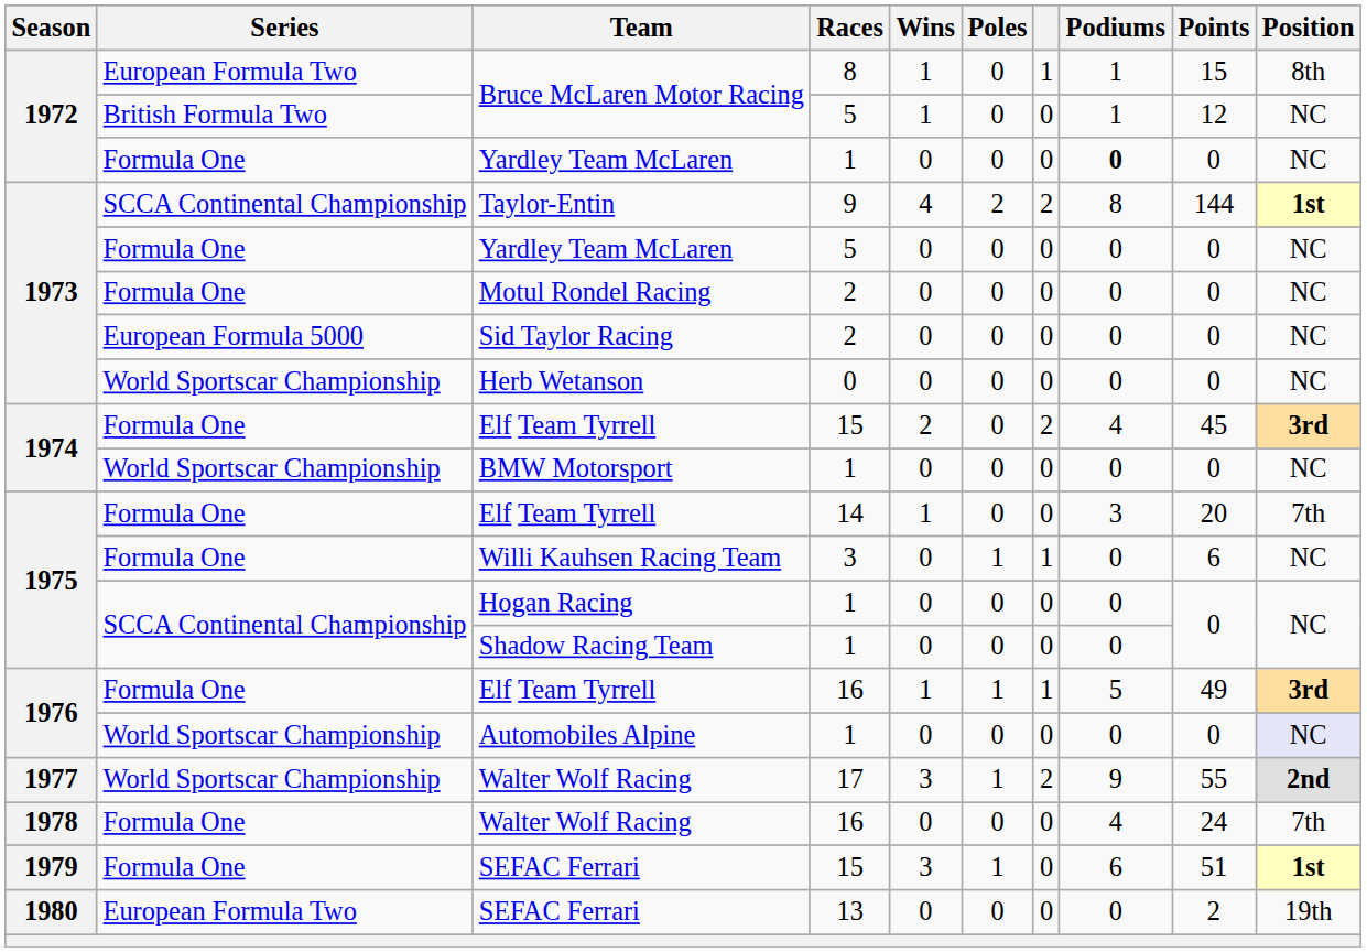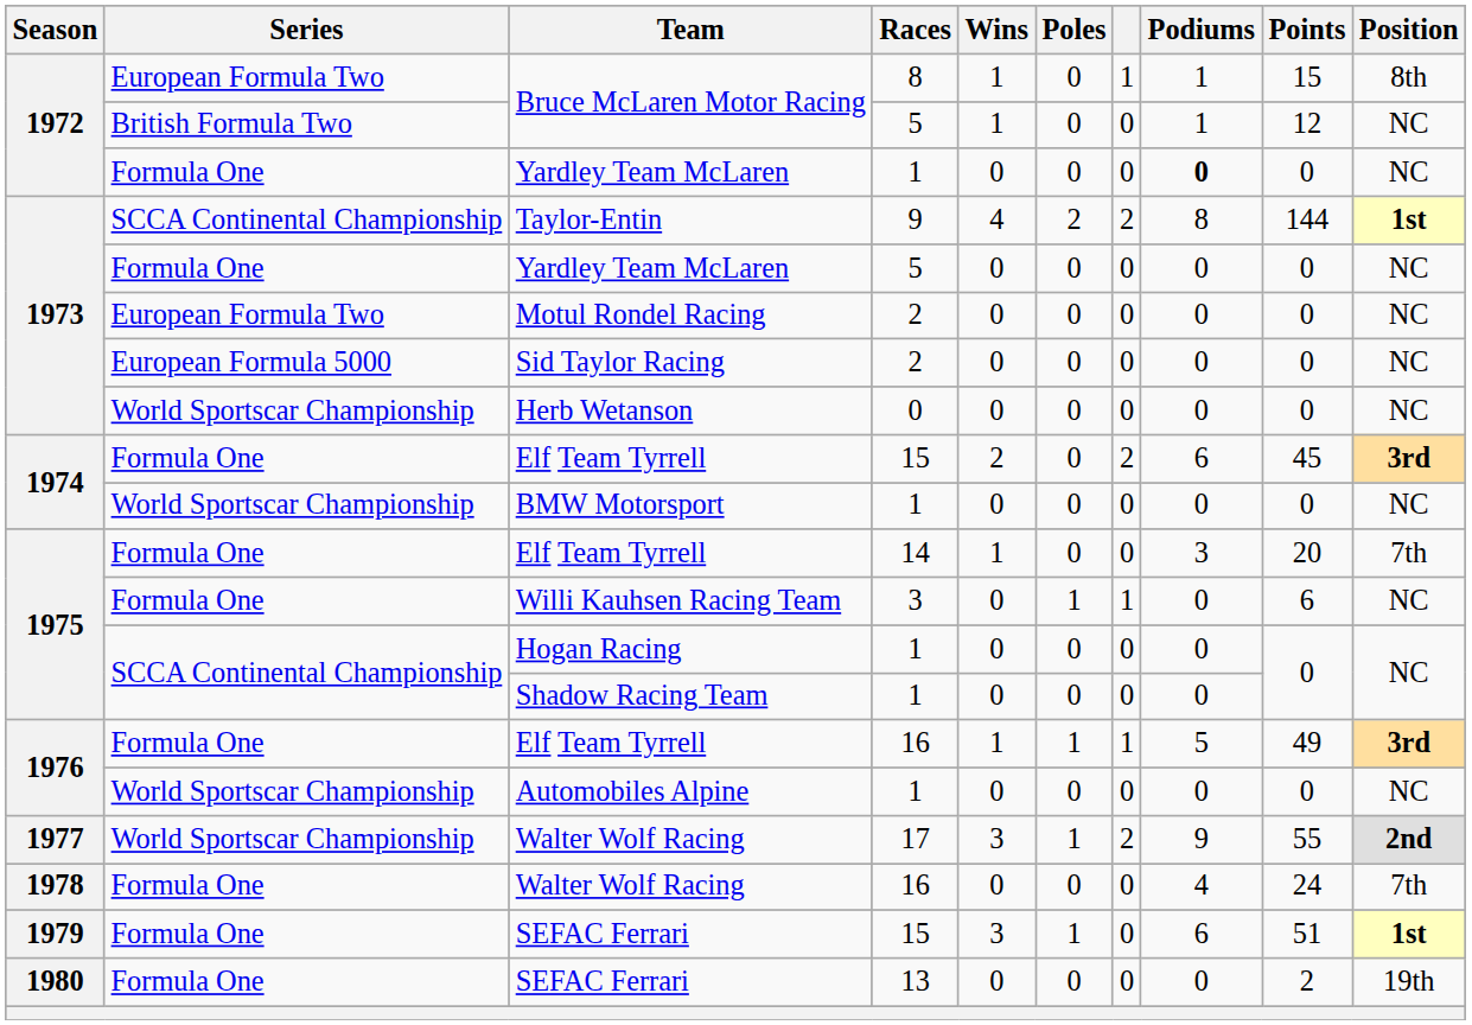Motul Rondel Racing | Series: Formula One -> European Formula Two
Elf Team Tyrrell / 15 | Podiums: 4 -> 6
Automobiles Alpine | Position: lavender background -> no background
SEFAC Ferrari / 13 | Series: European Formula Two -> Formula One
